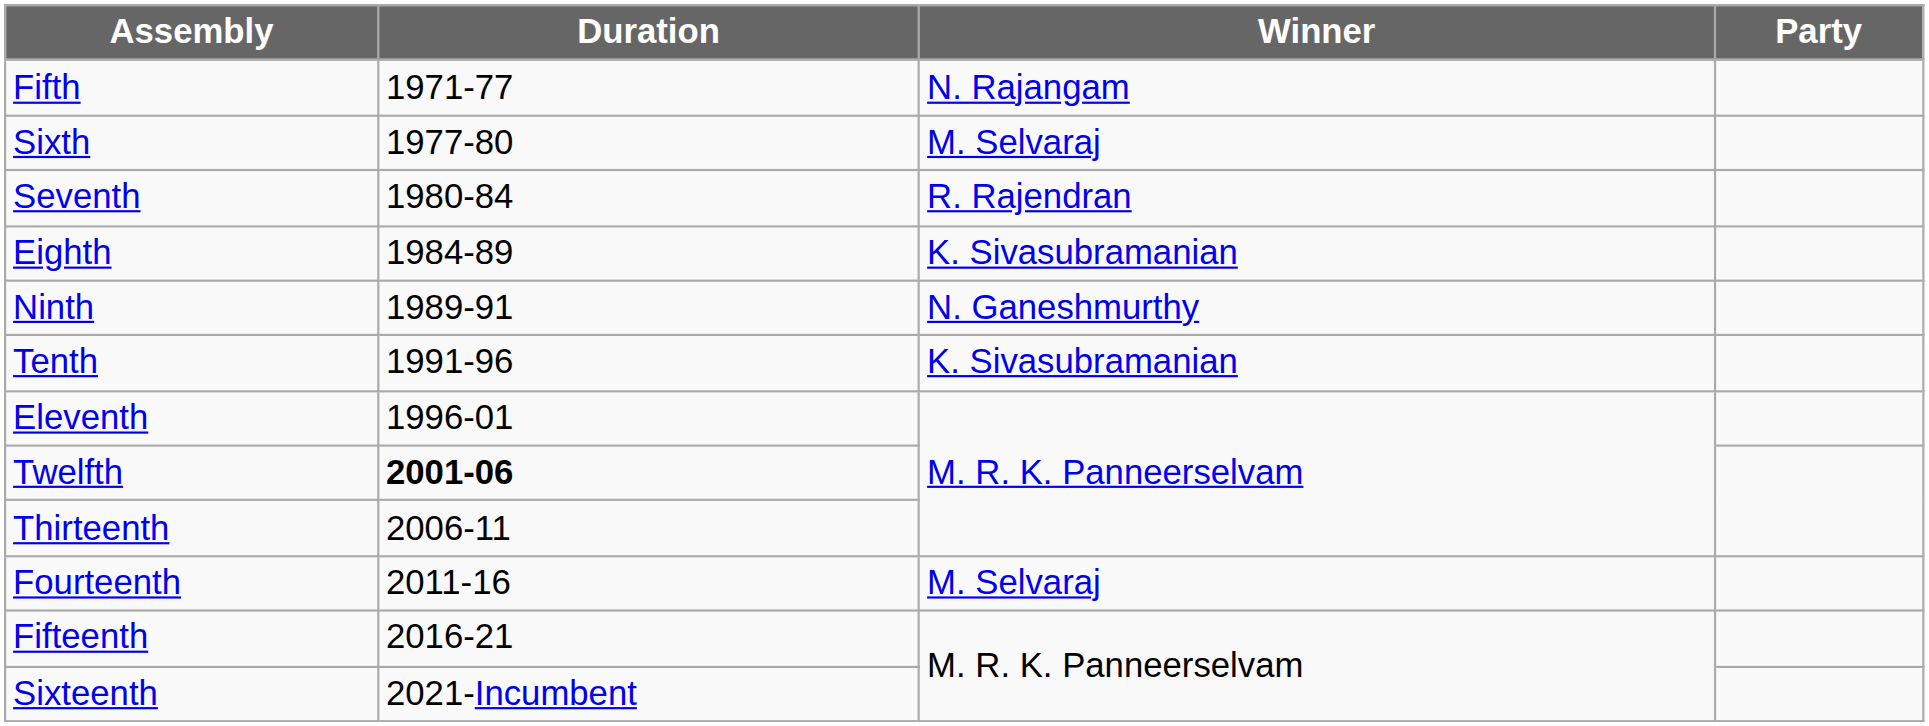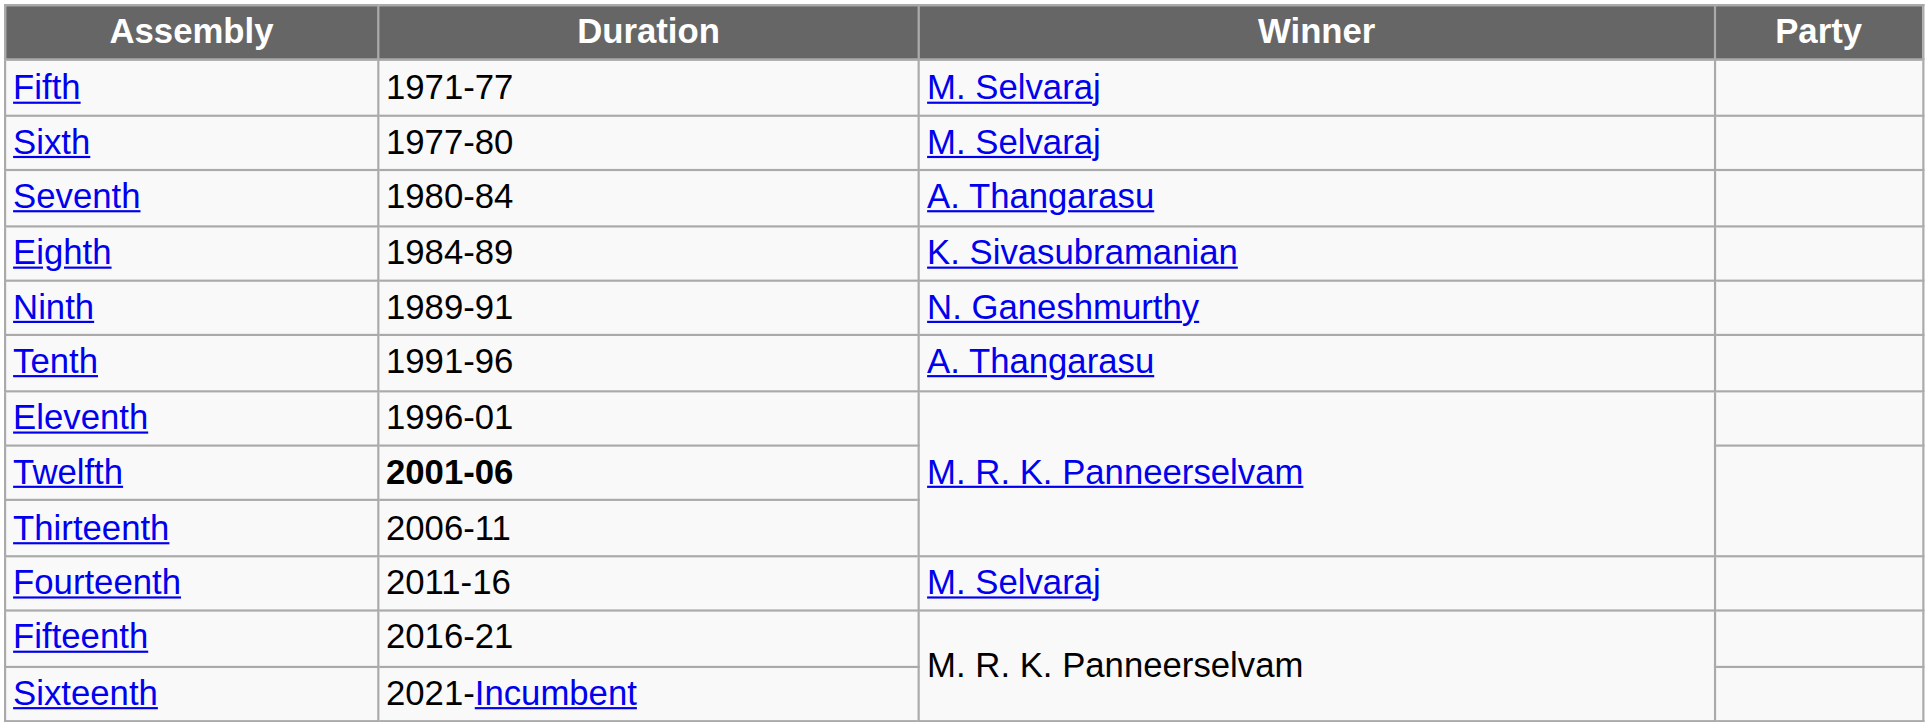Fifth | Winner: N. Rajangam -> M. Selvaraj
Seventh | Winner: R. Rajendran -> A. Thangarasu
Tenth | Winner: K. Sivasubramanian -> A. Thangarasu
